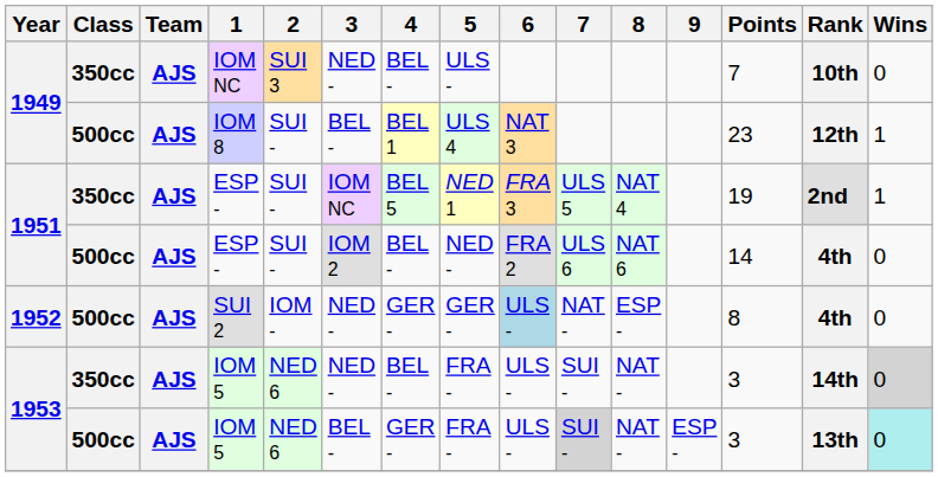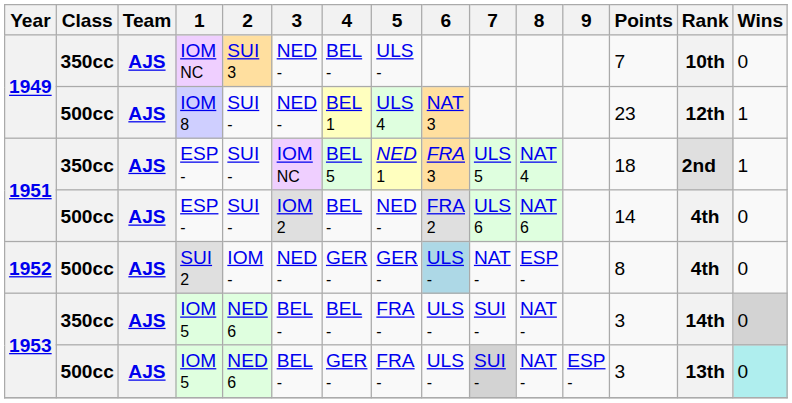IOM 8 | 3: BEL - -> NED -
350cc / ESP - | Points: 19 -> 18
350cc / IOM 5 | 3: NED - -> BEL -
